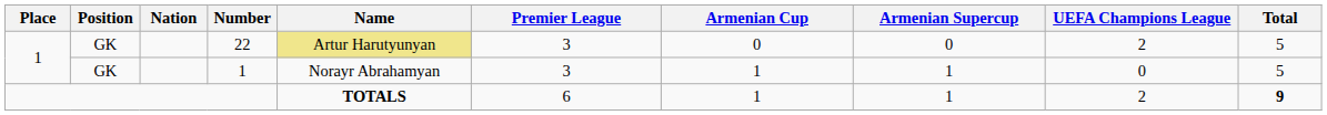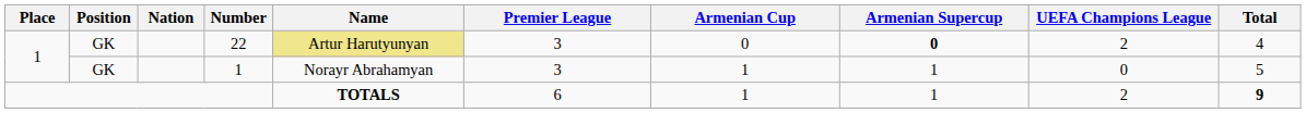22 | Armenian Supercup: normal -> bold
22 | Total: 5 -> 4
